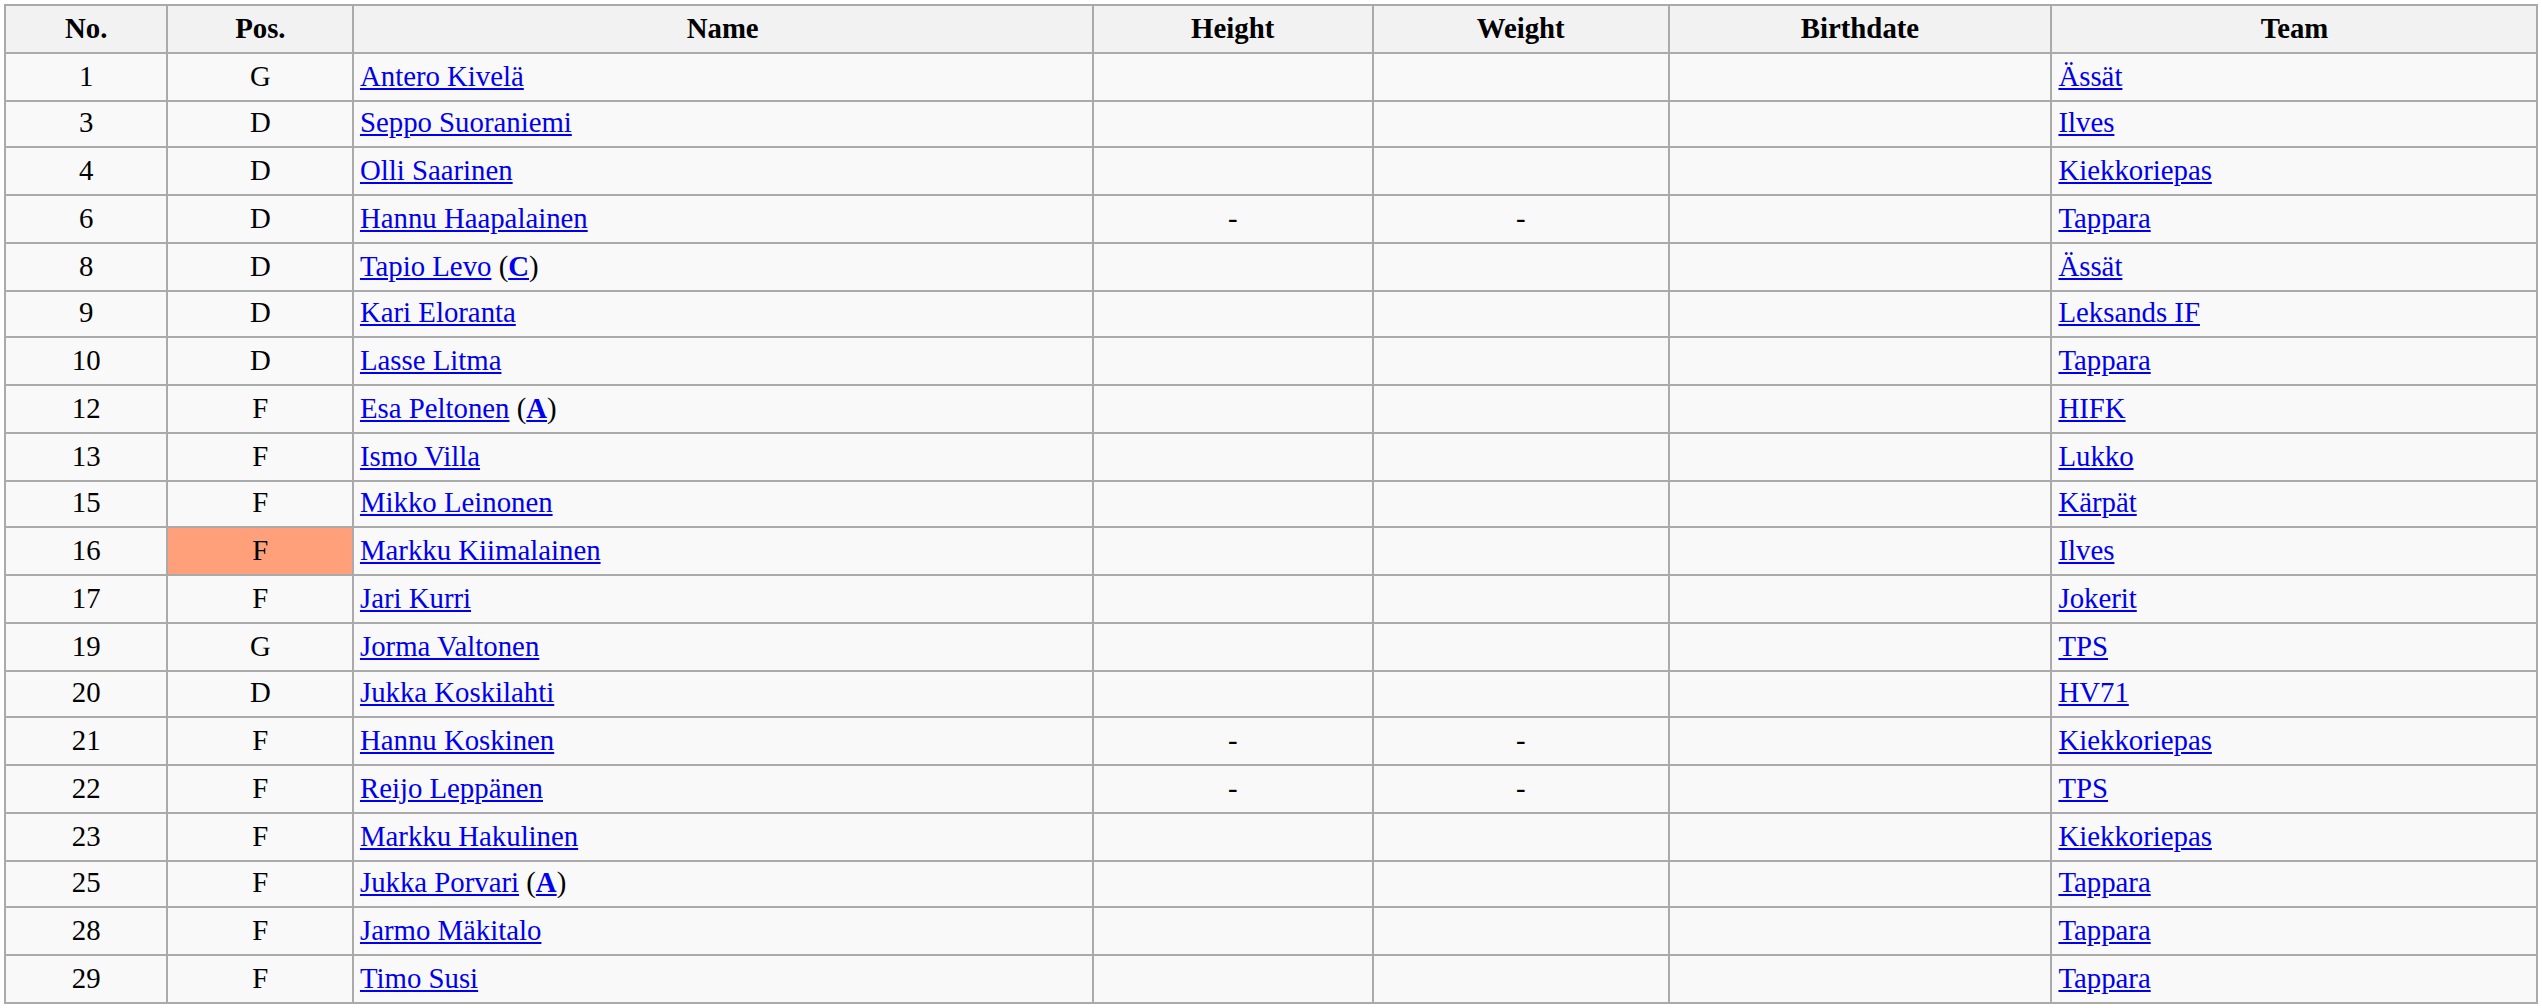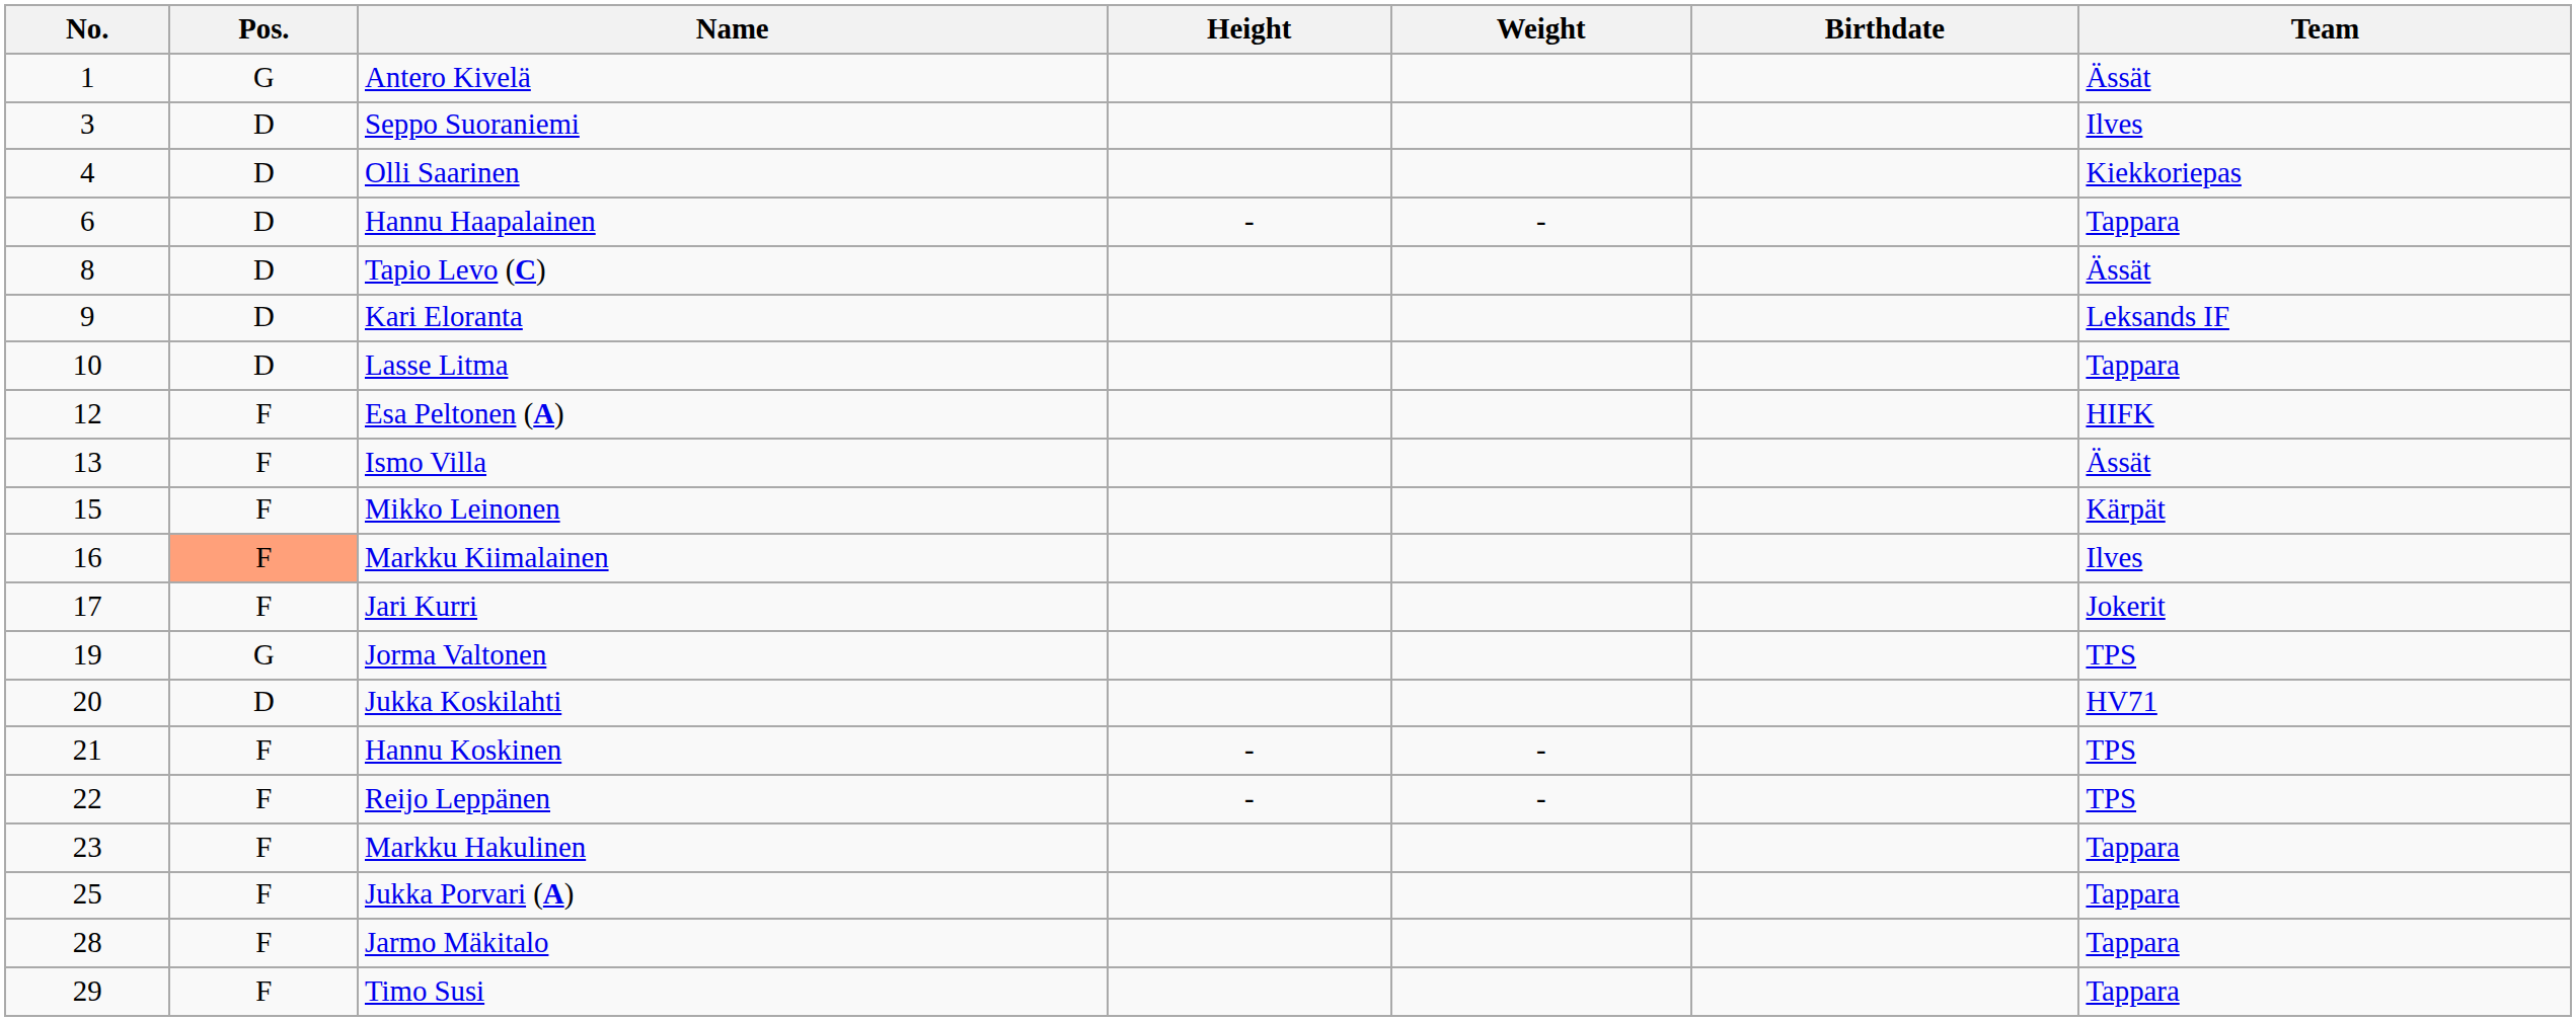Ismo Villa | Team: Lukko -> Ässät
Hannu Koskinen | Team: Kiekkoriepas -> TPS
Markku Hakulinen | Team: Kiekkoriepas -> Tappara
